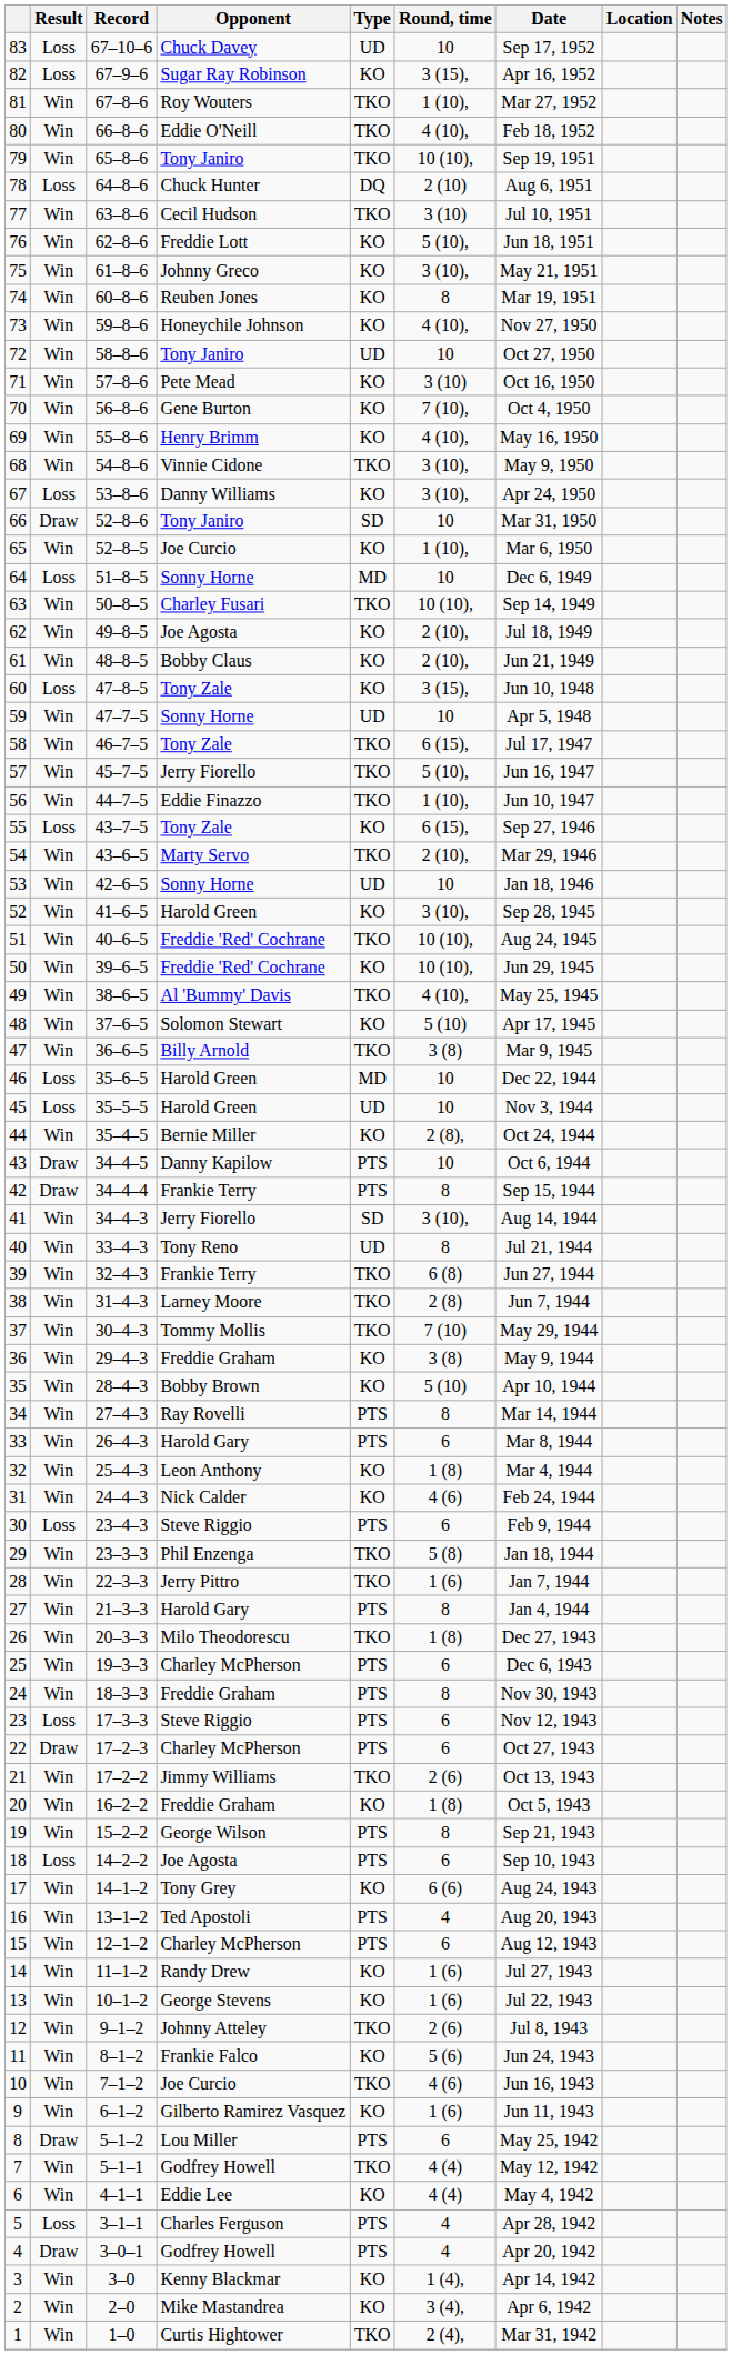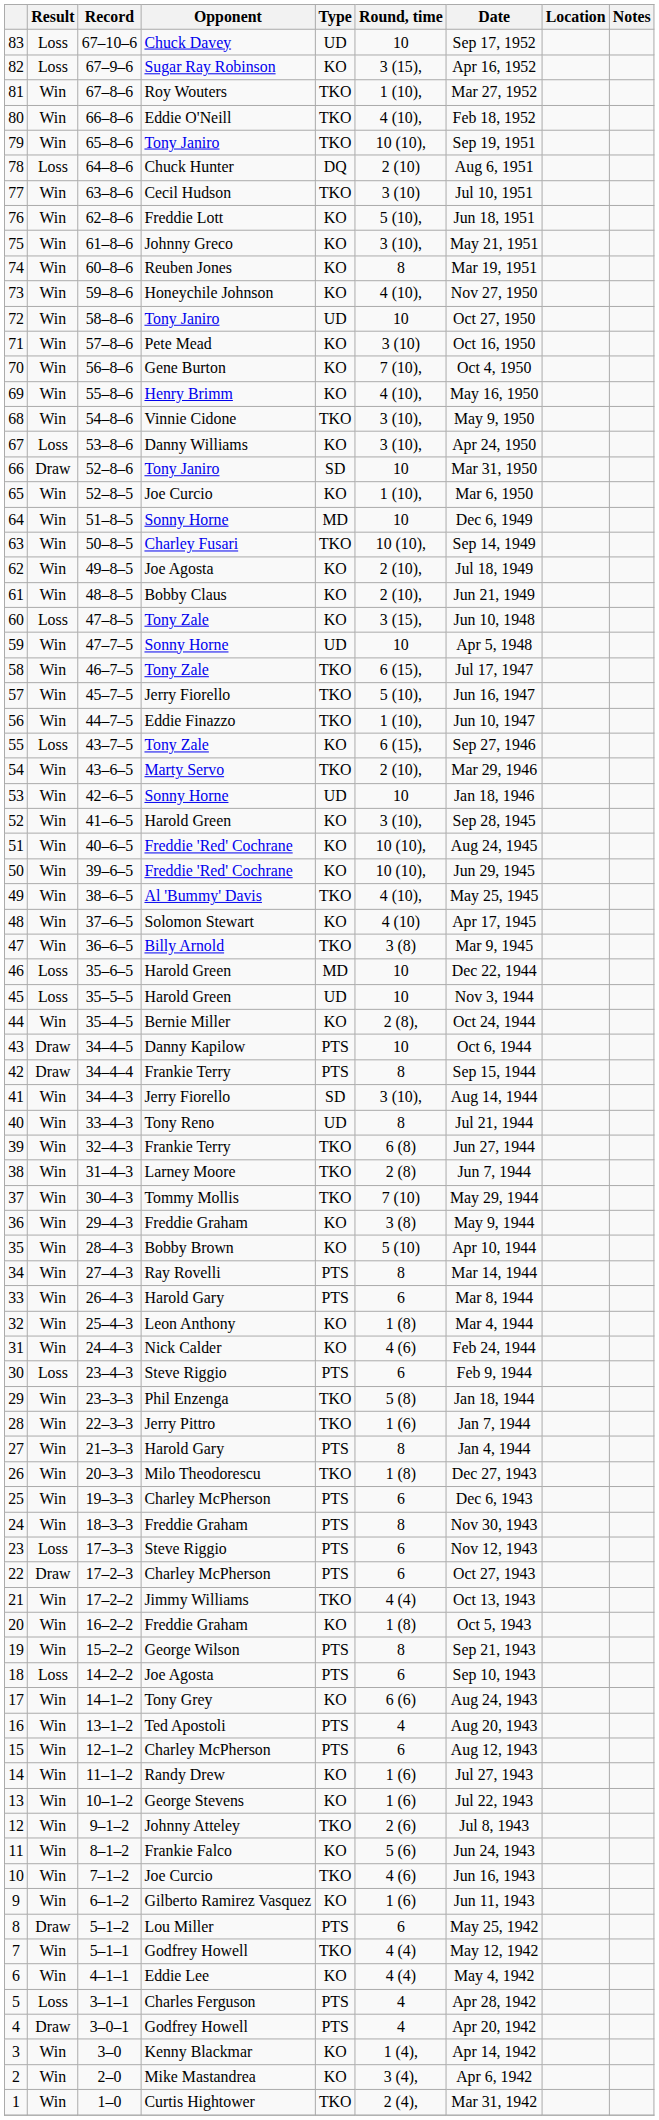64 | Result: Loss -> Win
51 | Type: TKO -> KO
48 | Round, time: 5 (10) -> 4 (10)
21 | Round, time: 2 (6) -> 4 (4)
